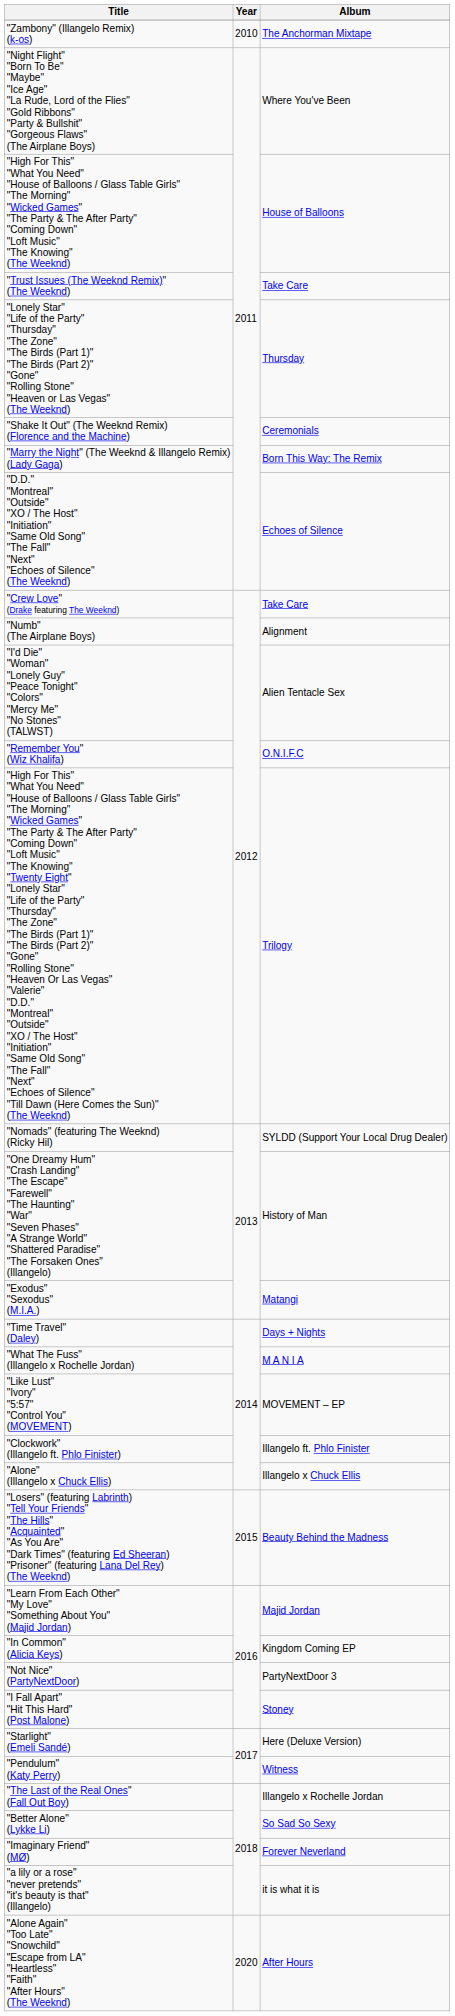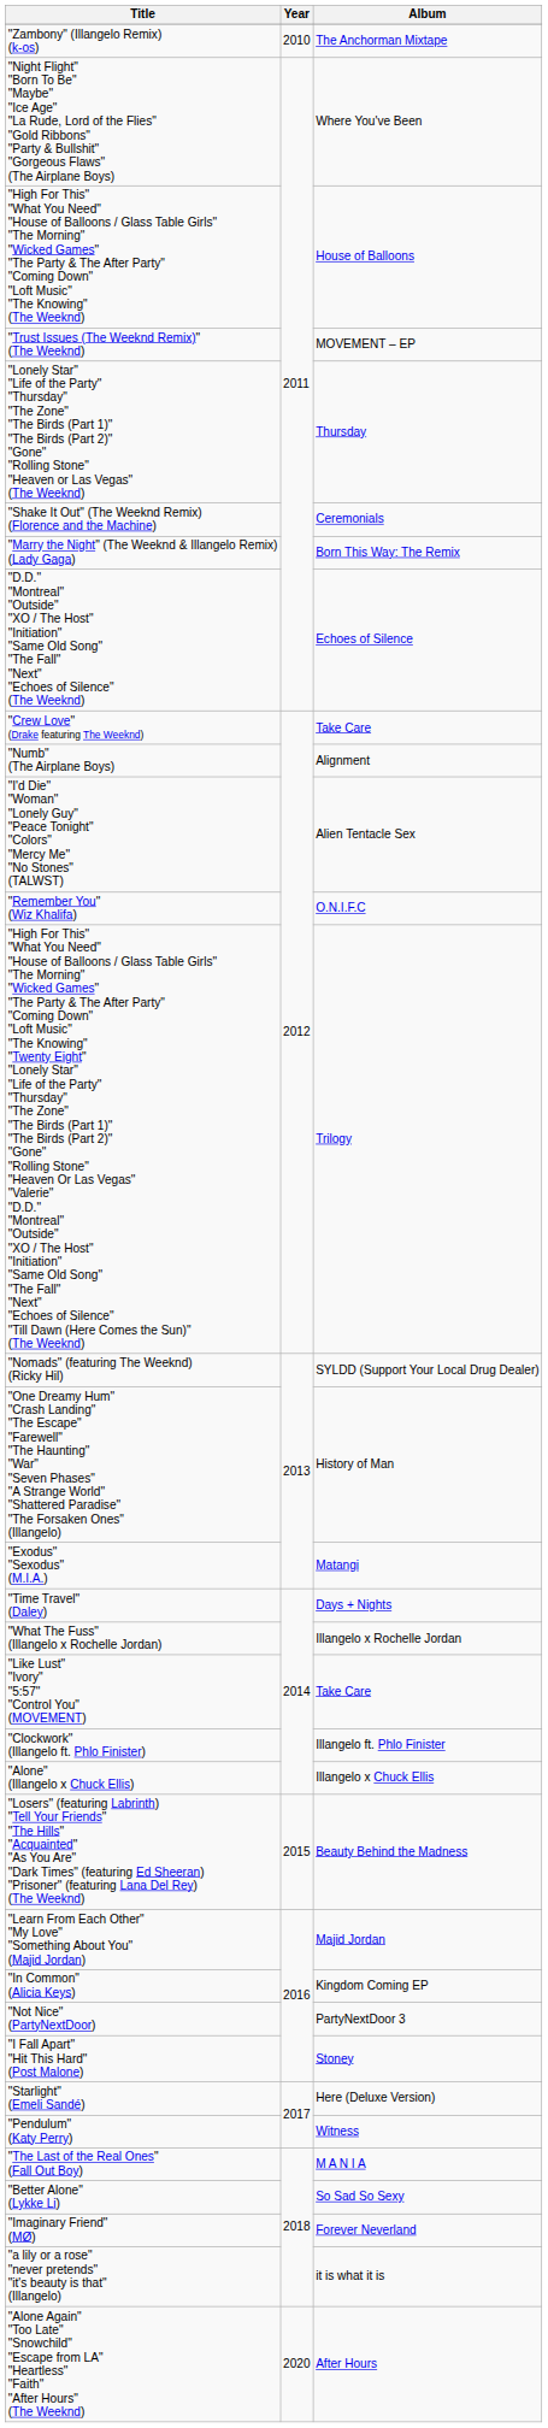"Trust Issues (The Weeknd Remix)" (The Weeknd) | Album: Take Care -> MOVEMENT – EP
"What The Fuss" (Illangelo x Rochelle Jordan) | Album: M A N I A -> Illangelo x Rochelle Jordan
"Like Lust" "Ivory" "5:57" "Control You" (MOVEMENT) | Album: MOVEMENT – EP -> Take Care
"The Last of the Real Ones" (Fall Out Boy) | Album: Illangelo x Rochelle Jordan -> M A N I A
